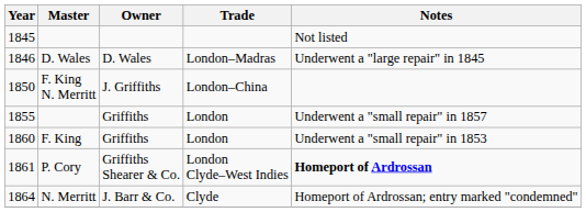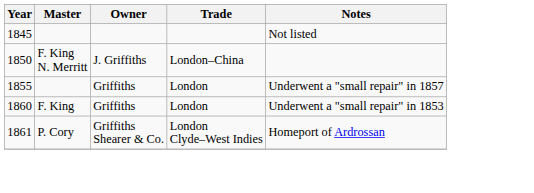- row: 1846 | D. Wales | D. Wales | London–Madras | Underwent a "large repair" in 1845
1861 | Notes: bold -> normal
- row: 1864 | N. Merritt | J. Barr & Co. | Clyde | Homeport of Ardrossan; entry marked "condemned"
